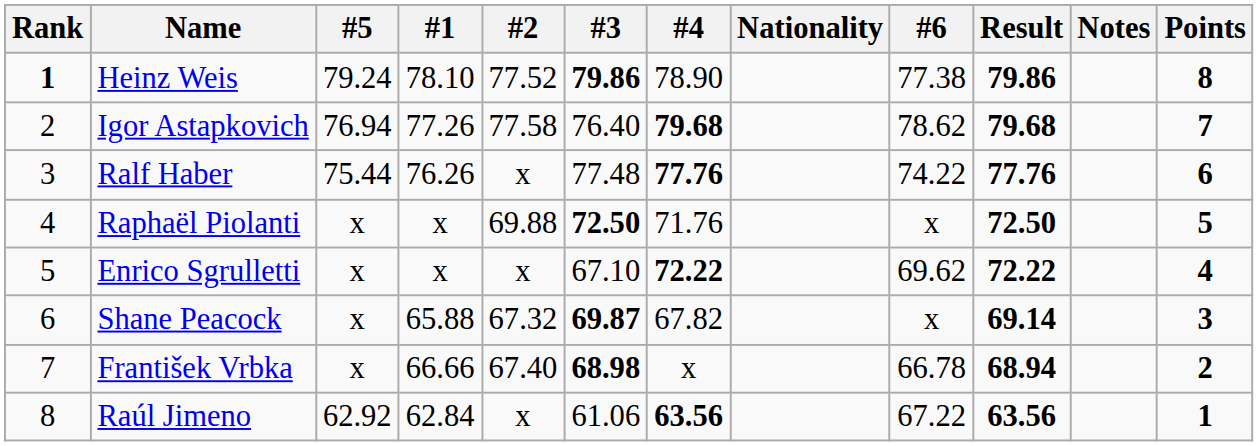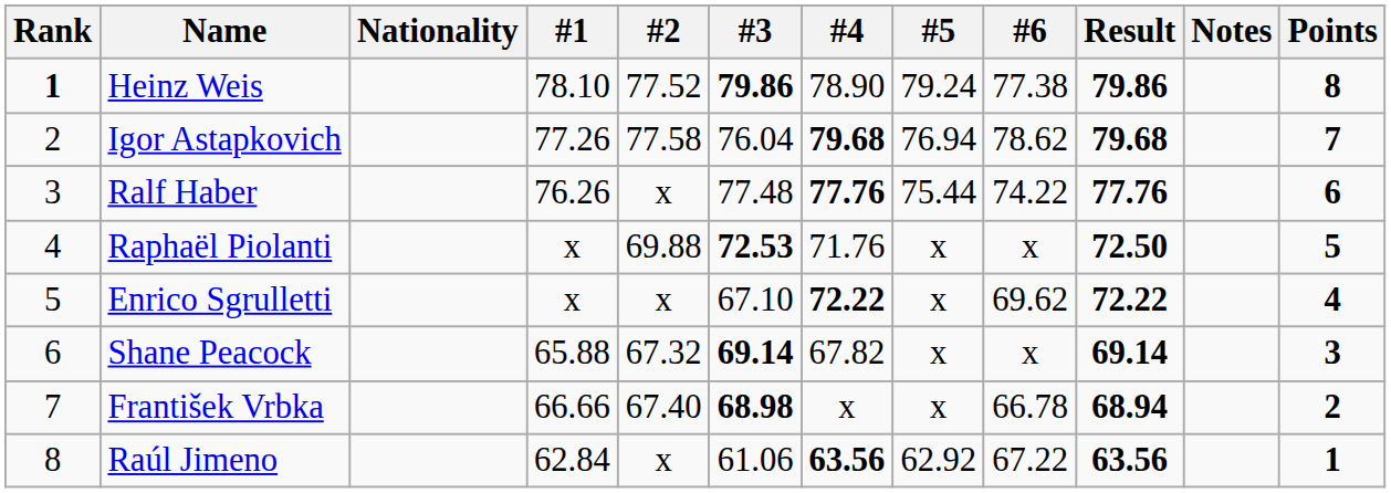columns swapped: Nationality <-> #5
Igor Astapkovich | #3: 76.40 -> 76.04
Raphaël Piolanti | #3: 72.50 -> 72.53
Shane Peacock | #3: 69.87 -> 69.14
